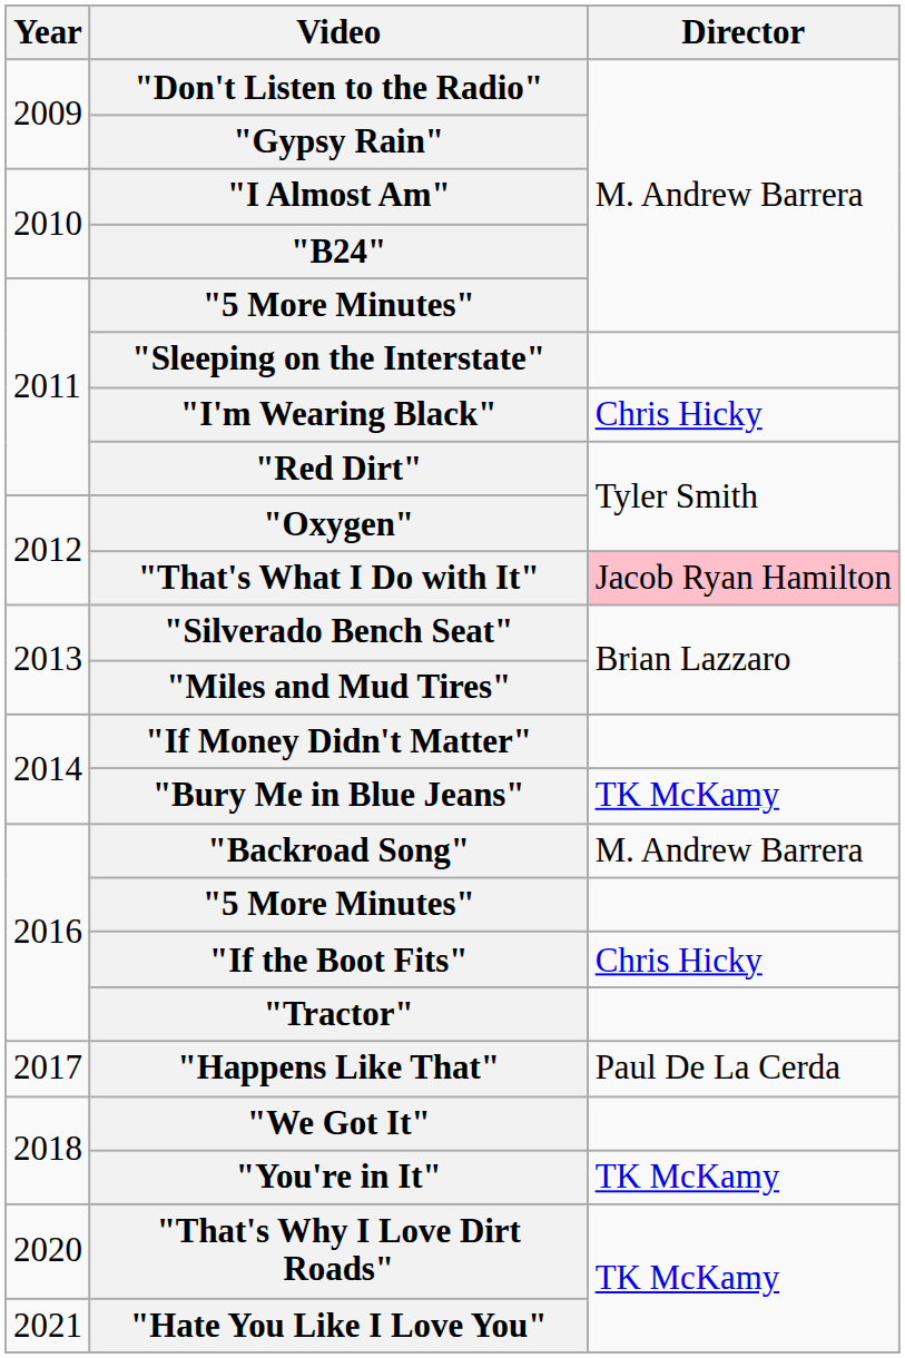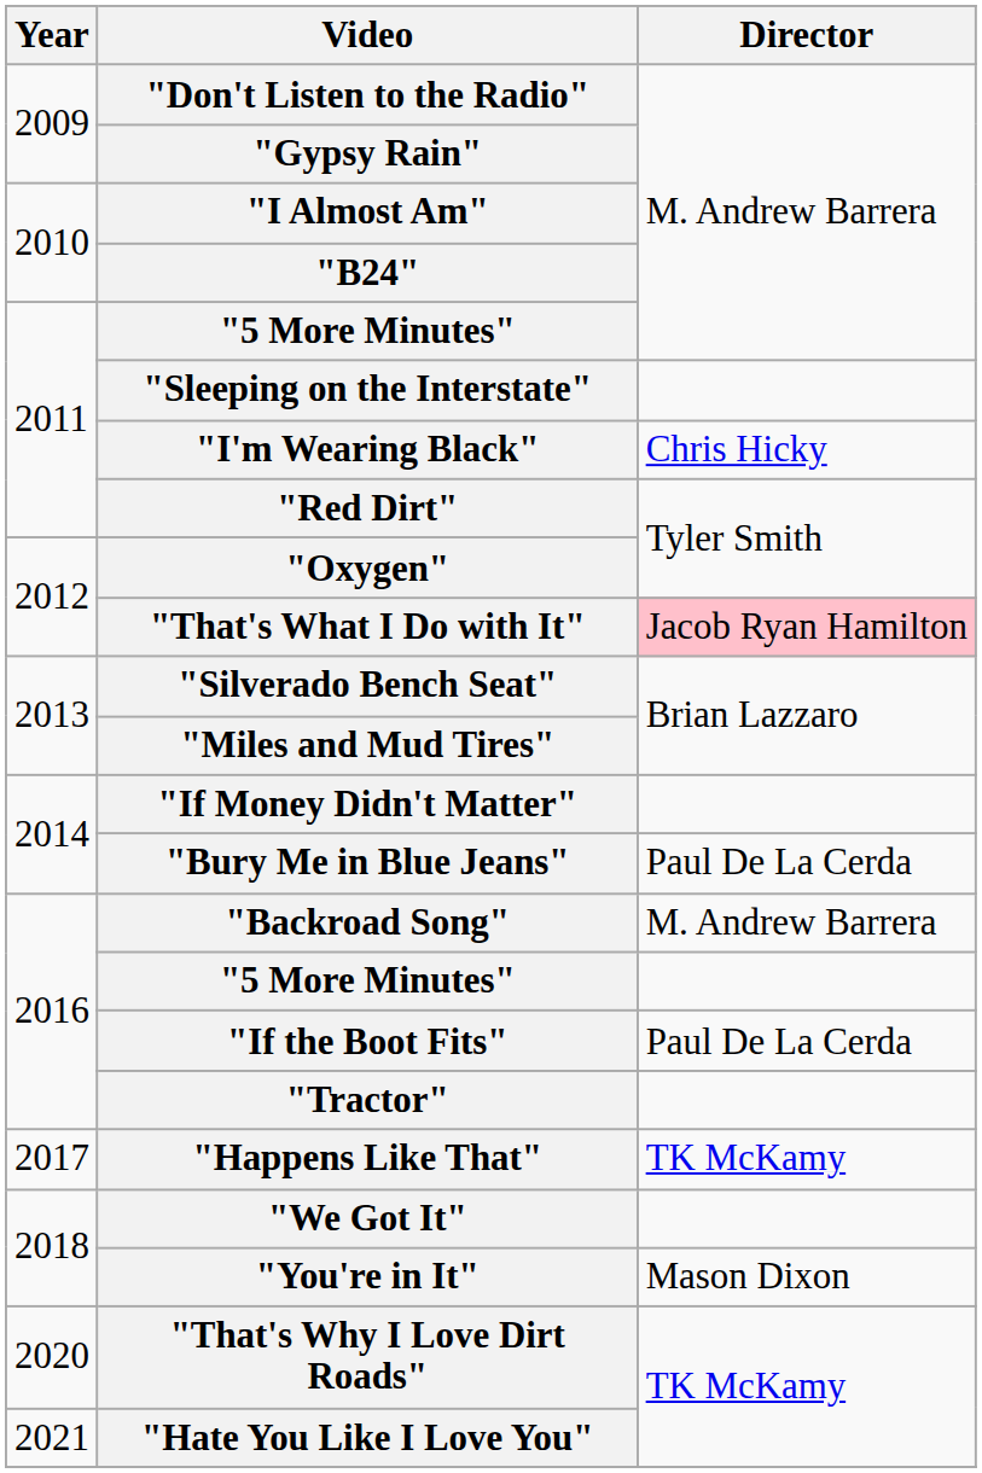"Bury Me in Blue Jeans" | Director: TK McKamy -> Paul De La Cerda
"If the Boot Fits" | Director: Chris Hicky -> Paul De La Cerda
"Happens Like That" | Director: Paul De La Cerda -> TK McKamy
"You're in It" | Director: TK McKamy -> Mason Dixon
